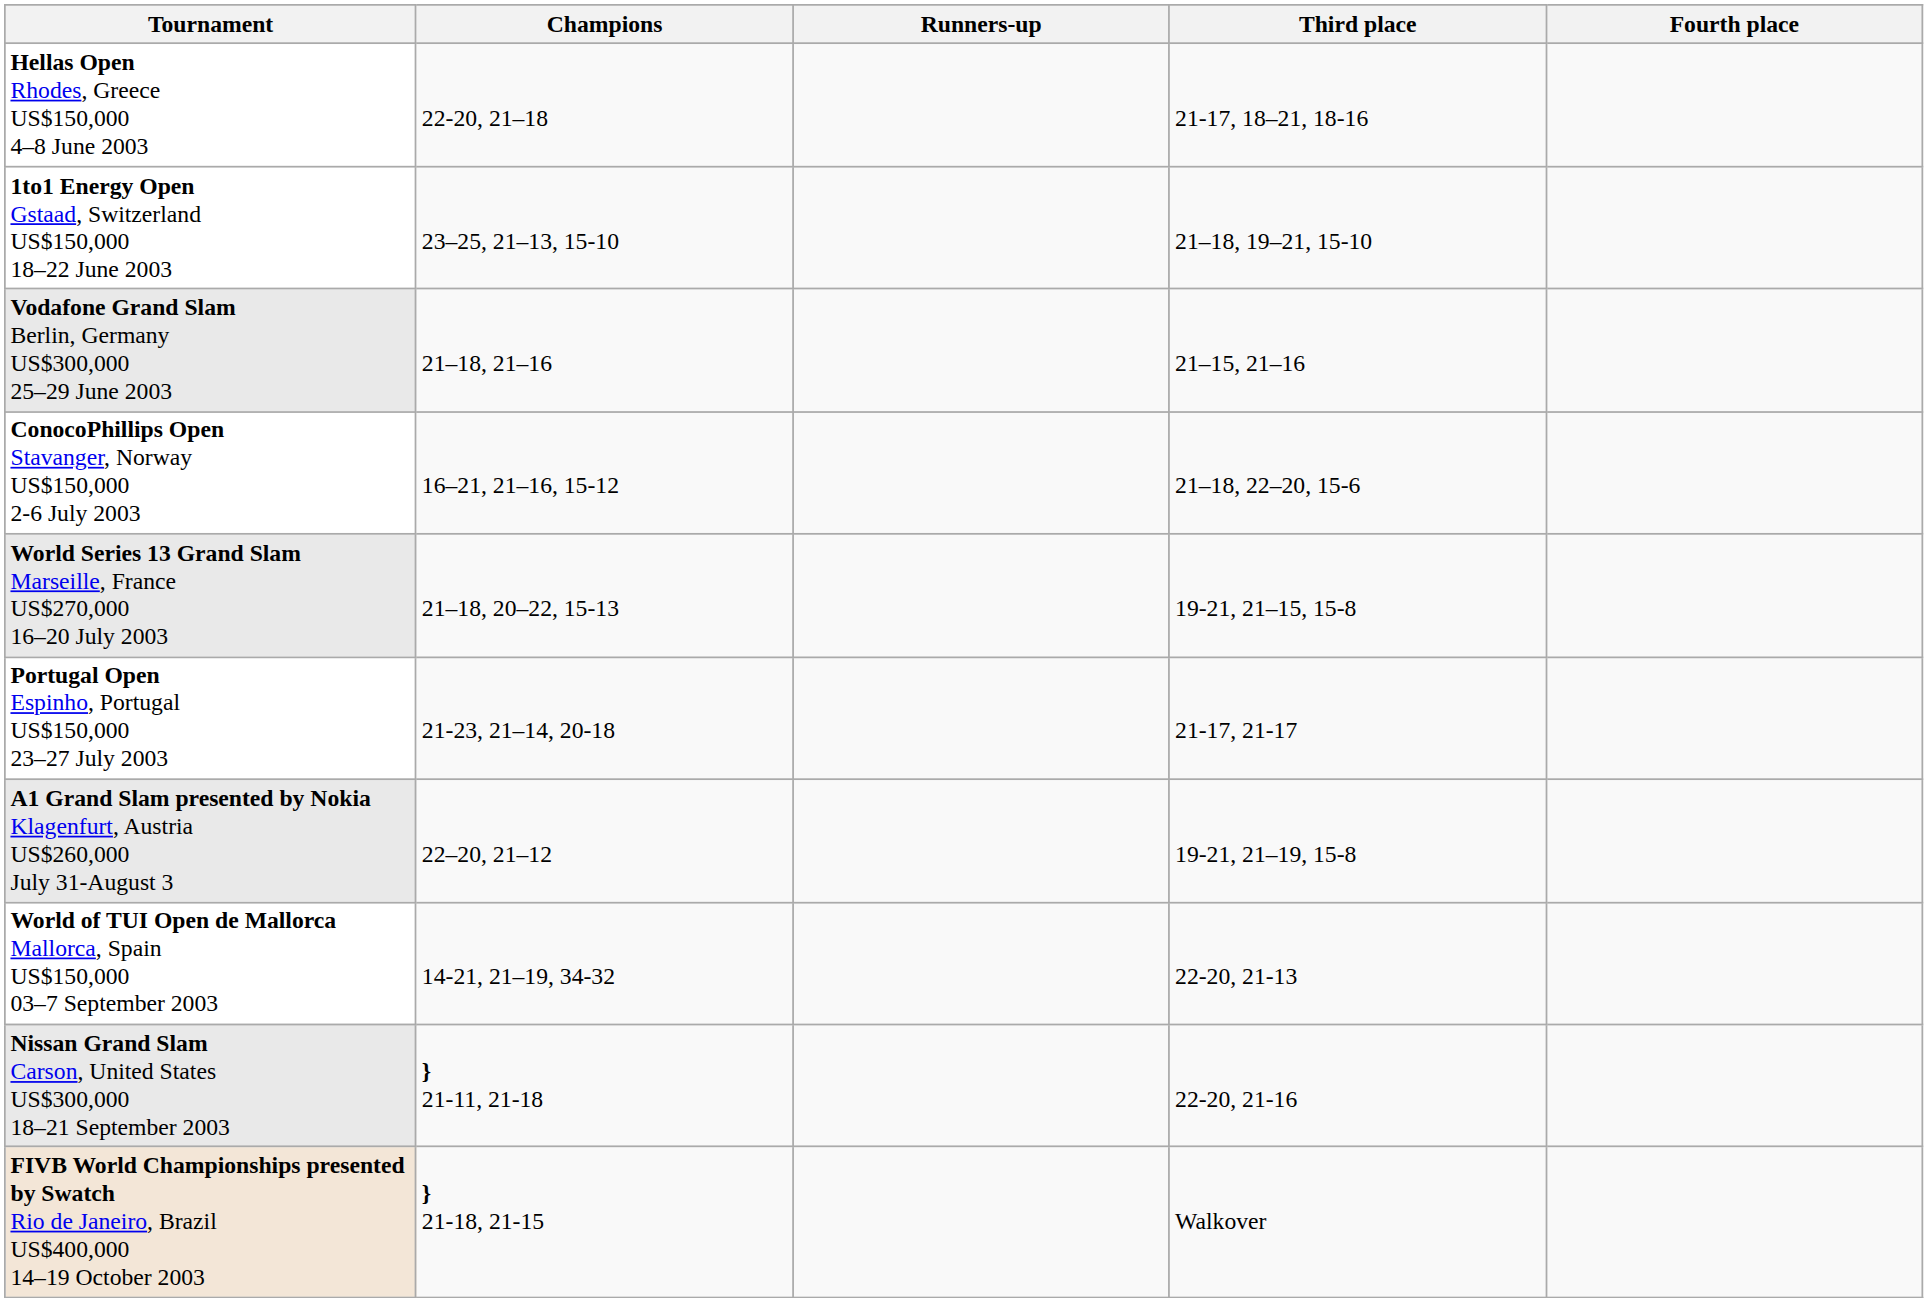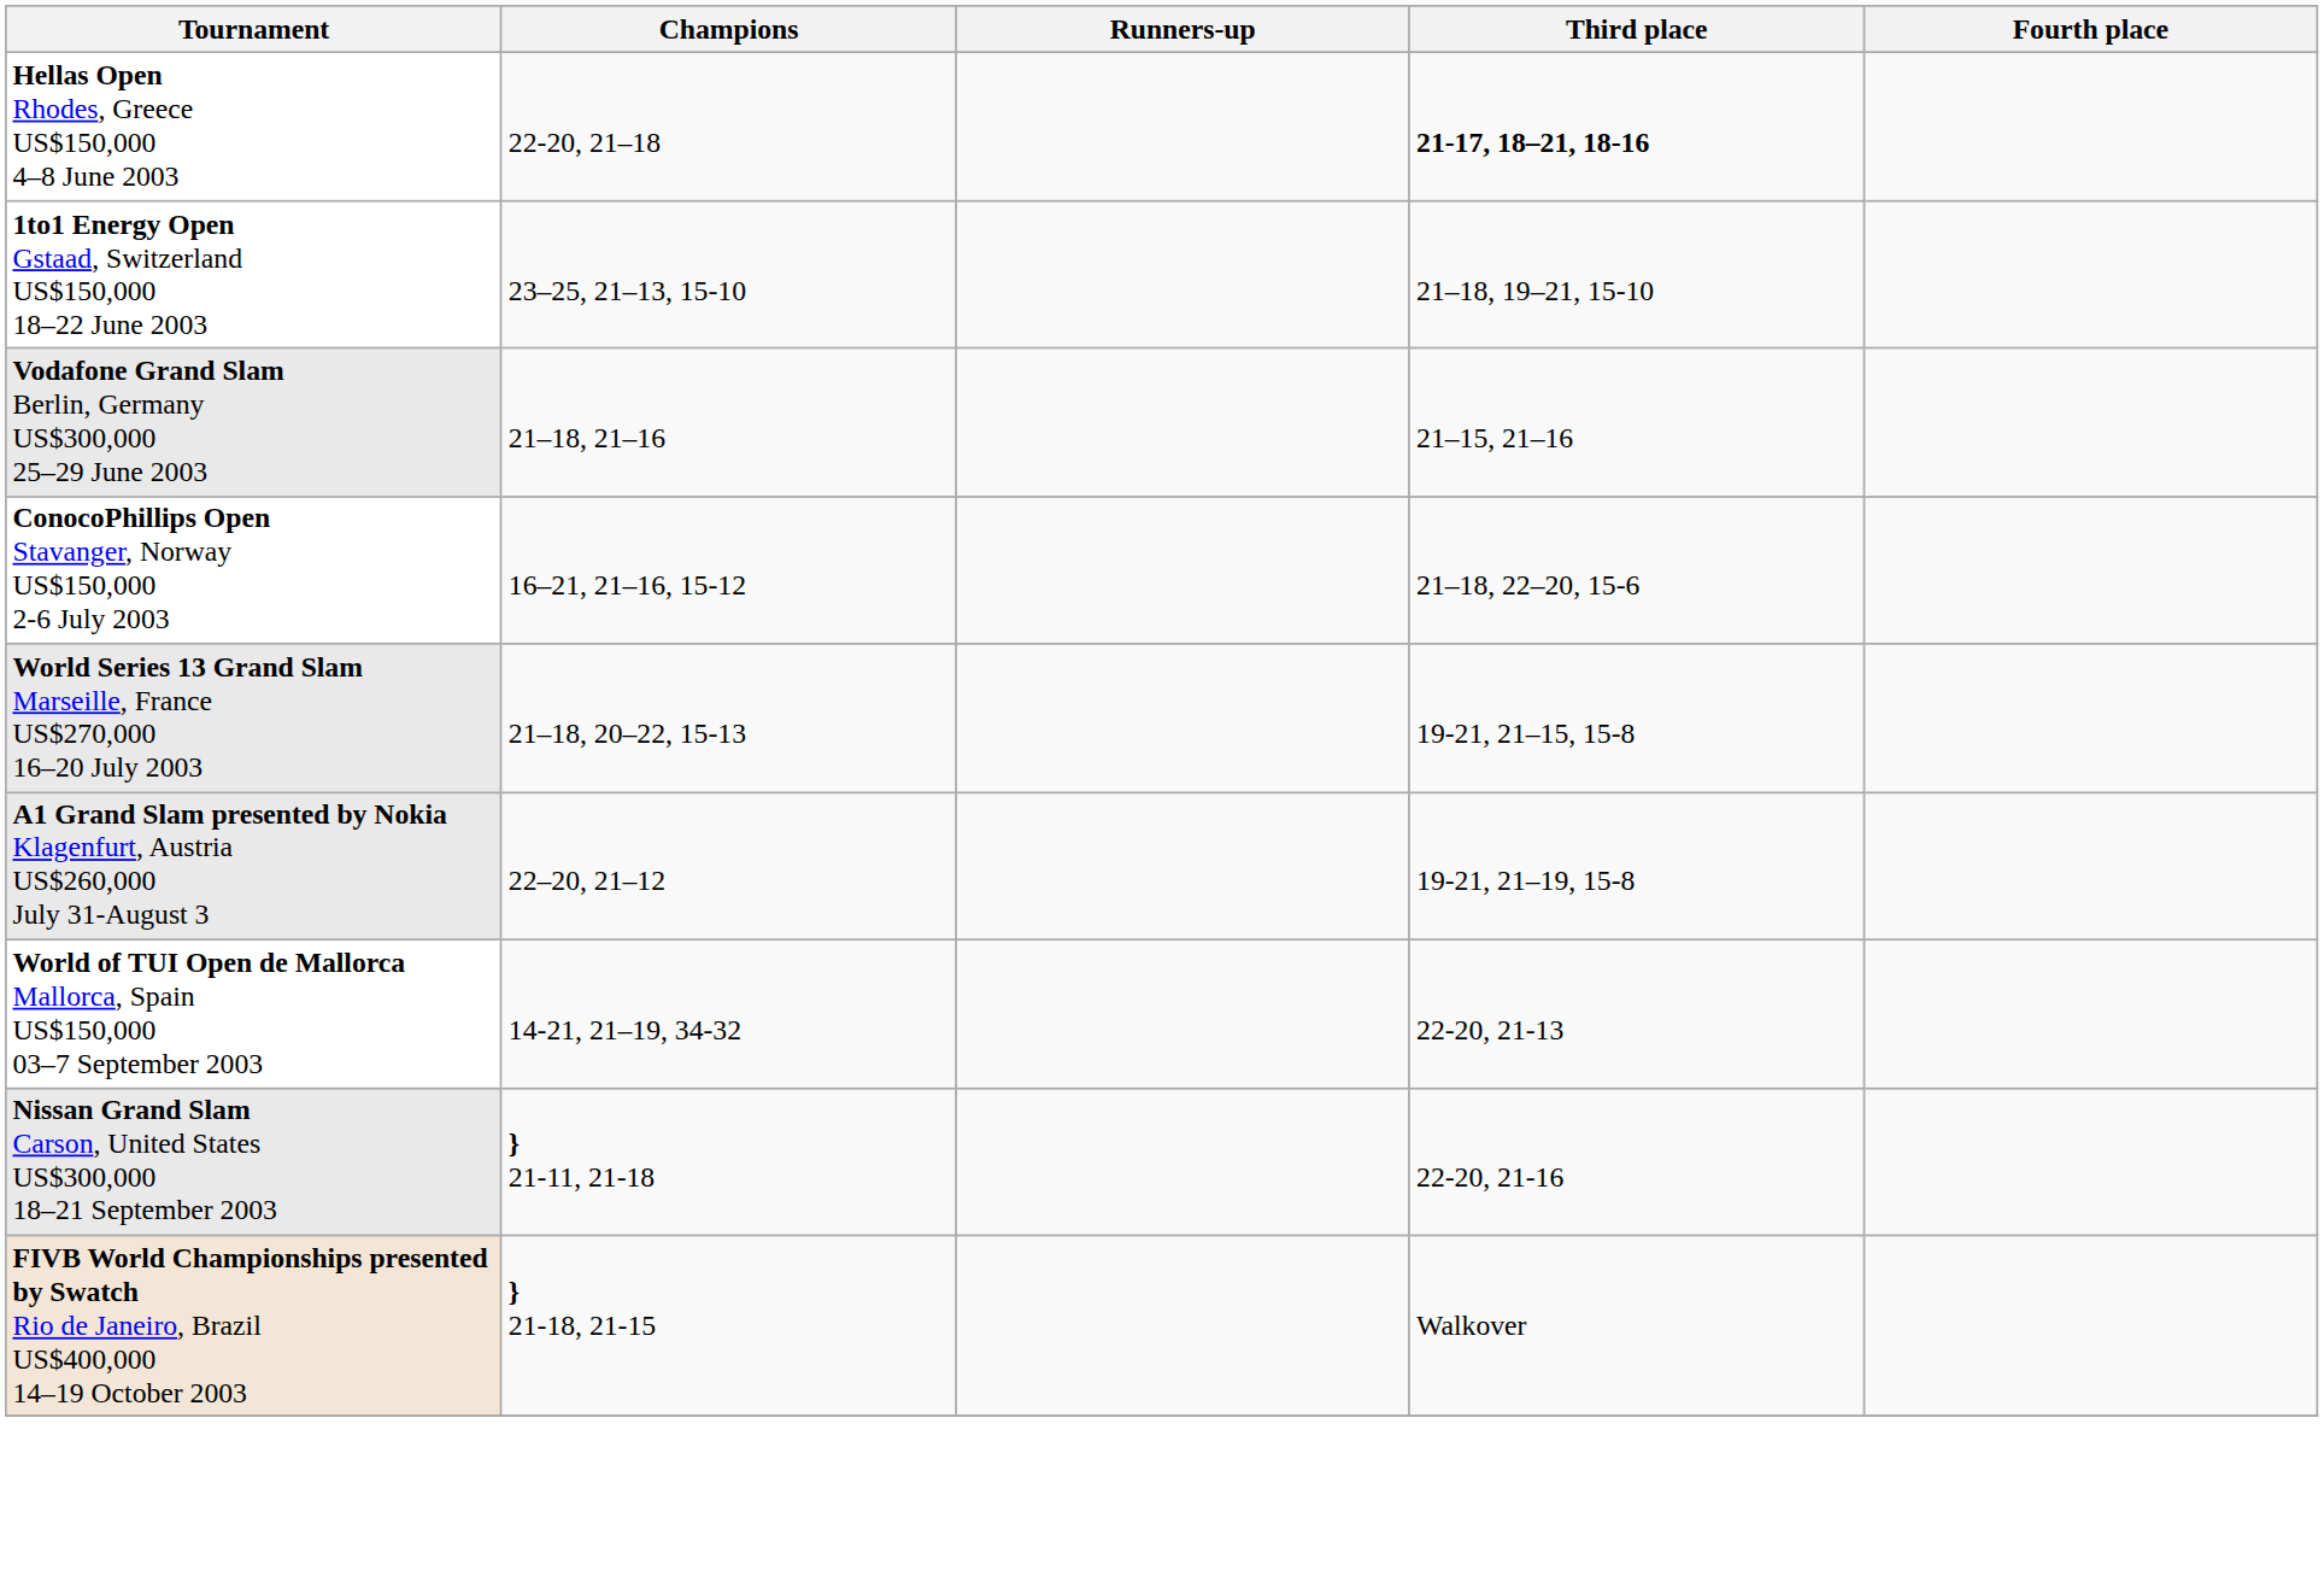Hellas Open Rhodes, Greece US$150,000 4–8 June 2003 | Third place: normal -> bold
- row: Portugal Open Espinho, Portugal US$150,000 23–27 July 2003 | 21-23, 21–14, 20-18 | 21-17, 21-17
